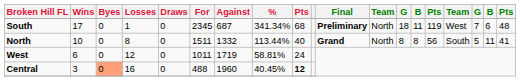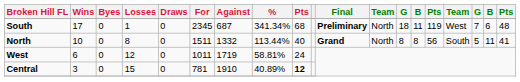Central | Byes: lightsalmon background -> no background
Central | Losses: 16 -> 15
Central | For: 488 -> 781
Central | Against: 1960 -> 1910
Central | %: 40.45% -> 40.89%
